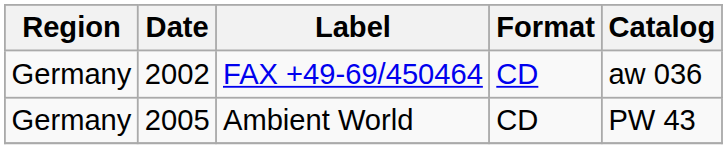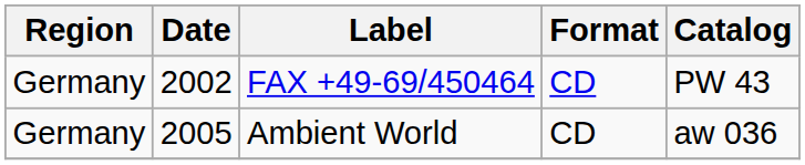FAX +49-69/450464 | Catalog: aw 036 -> PW 43
Ambient World | Catalog: PW 43 -> aw 036
